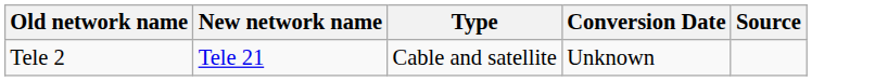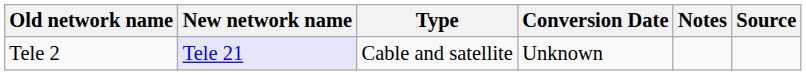+ column: Notes
Tele 2 | New network name: no background -> lavender background
